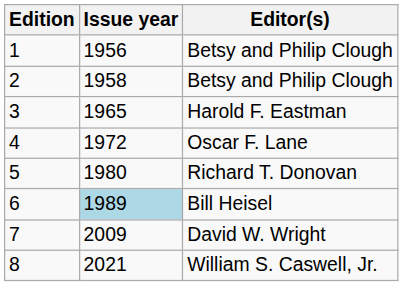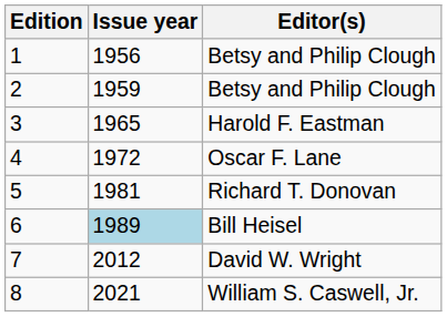2 | Issue year: 1958 -> 1959
5 | Issue year: 1980 -> 1981
7 | Issue year: 2009 -> 2012
